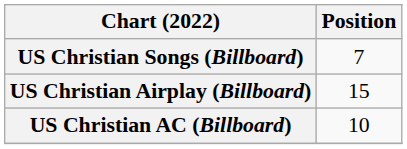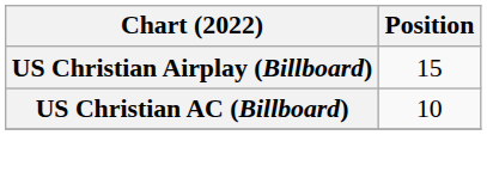- row: US Christian Songs (Billboard) | 7
